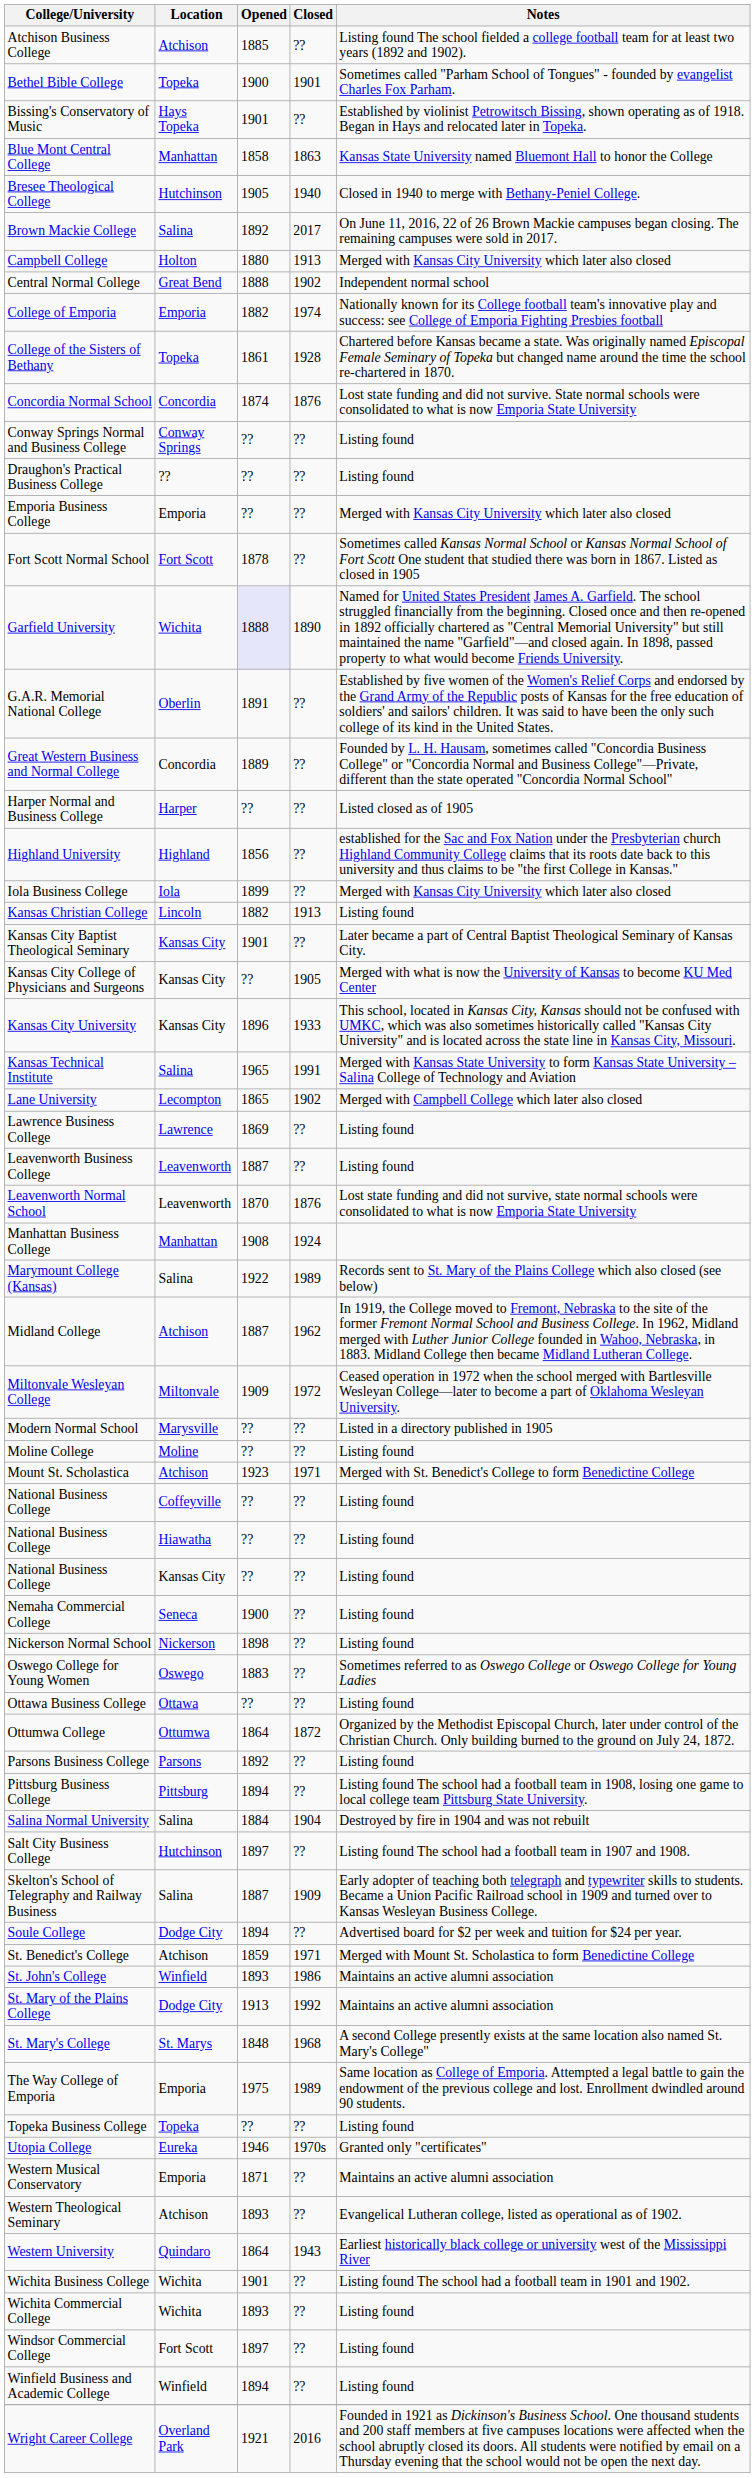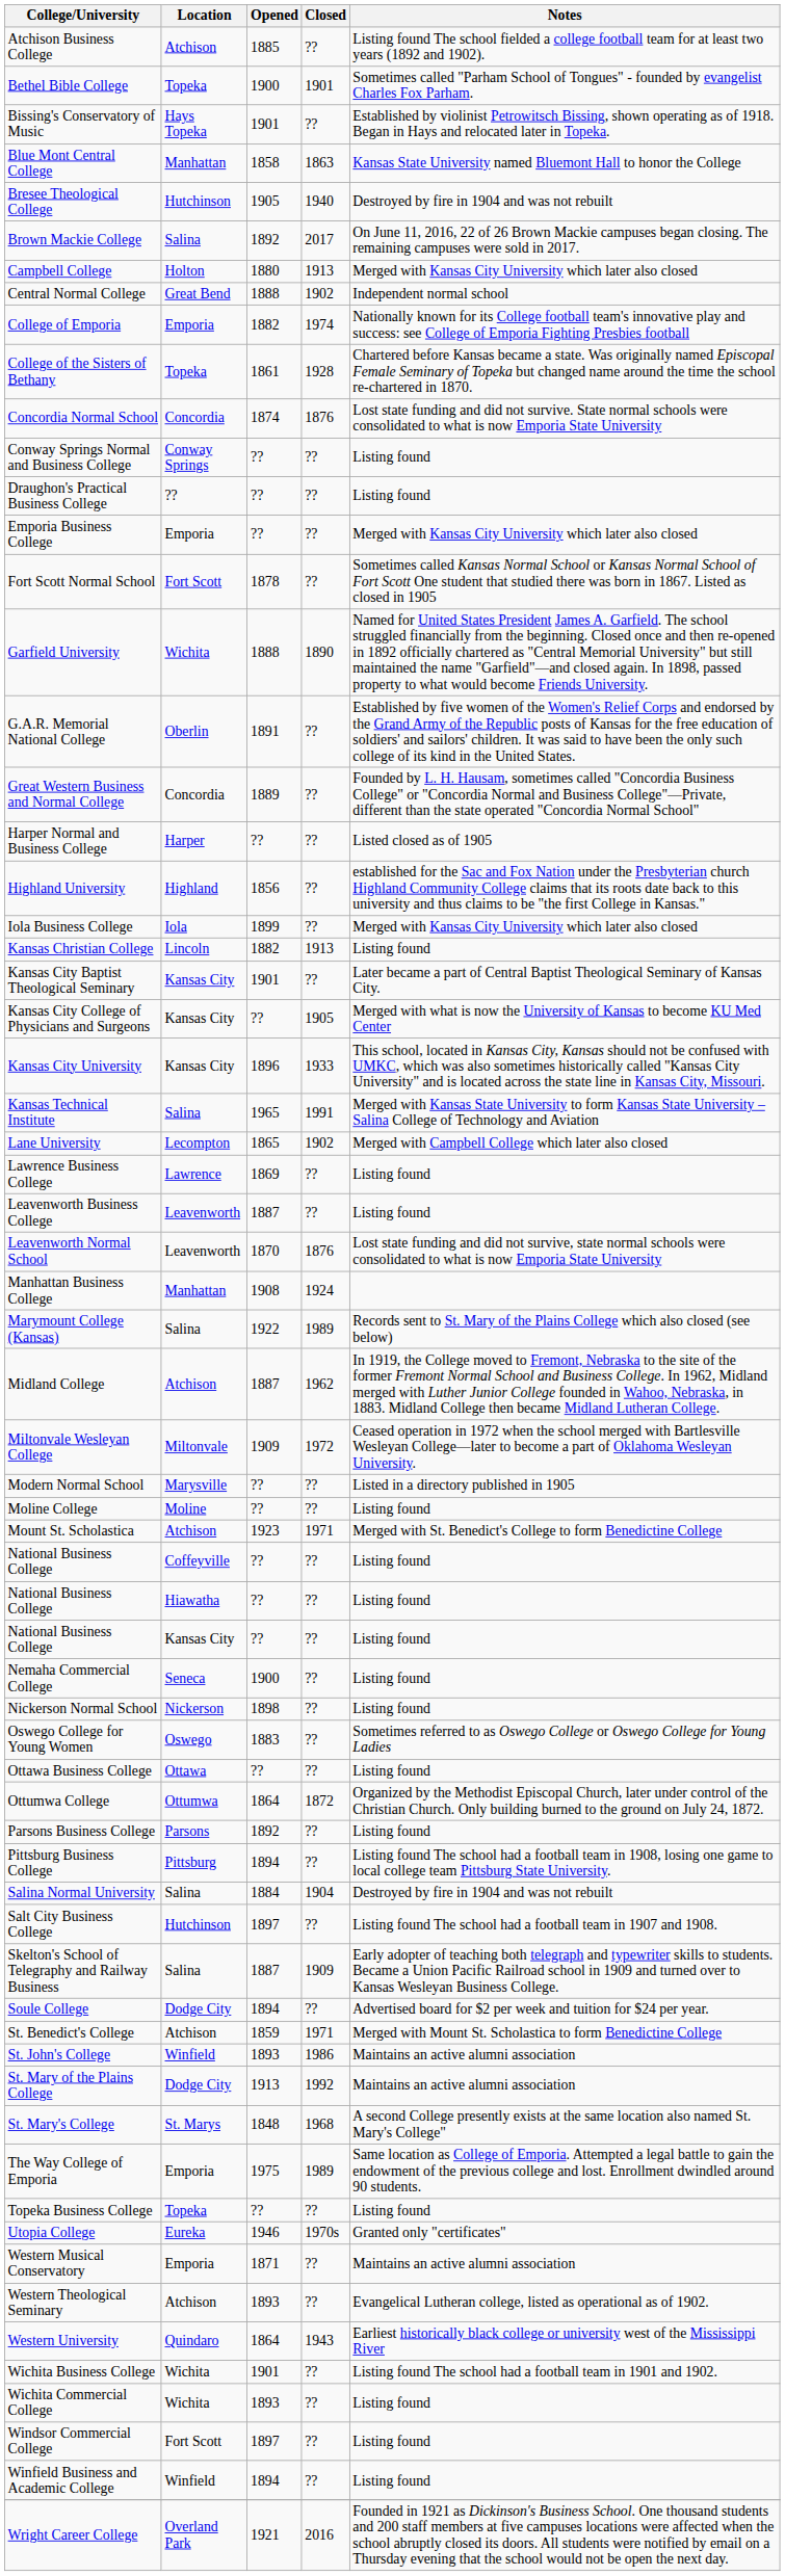Bresee Theological College | Notes: Closed in 1940 to merge with Bethany-Peniel College. -> Destroyed by fire in 1904 and was not rebuilt
Garfield University | Opened: lavender background -> no background
